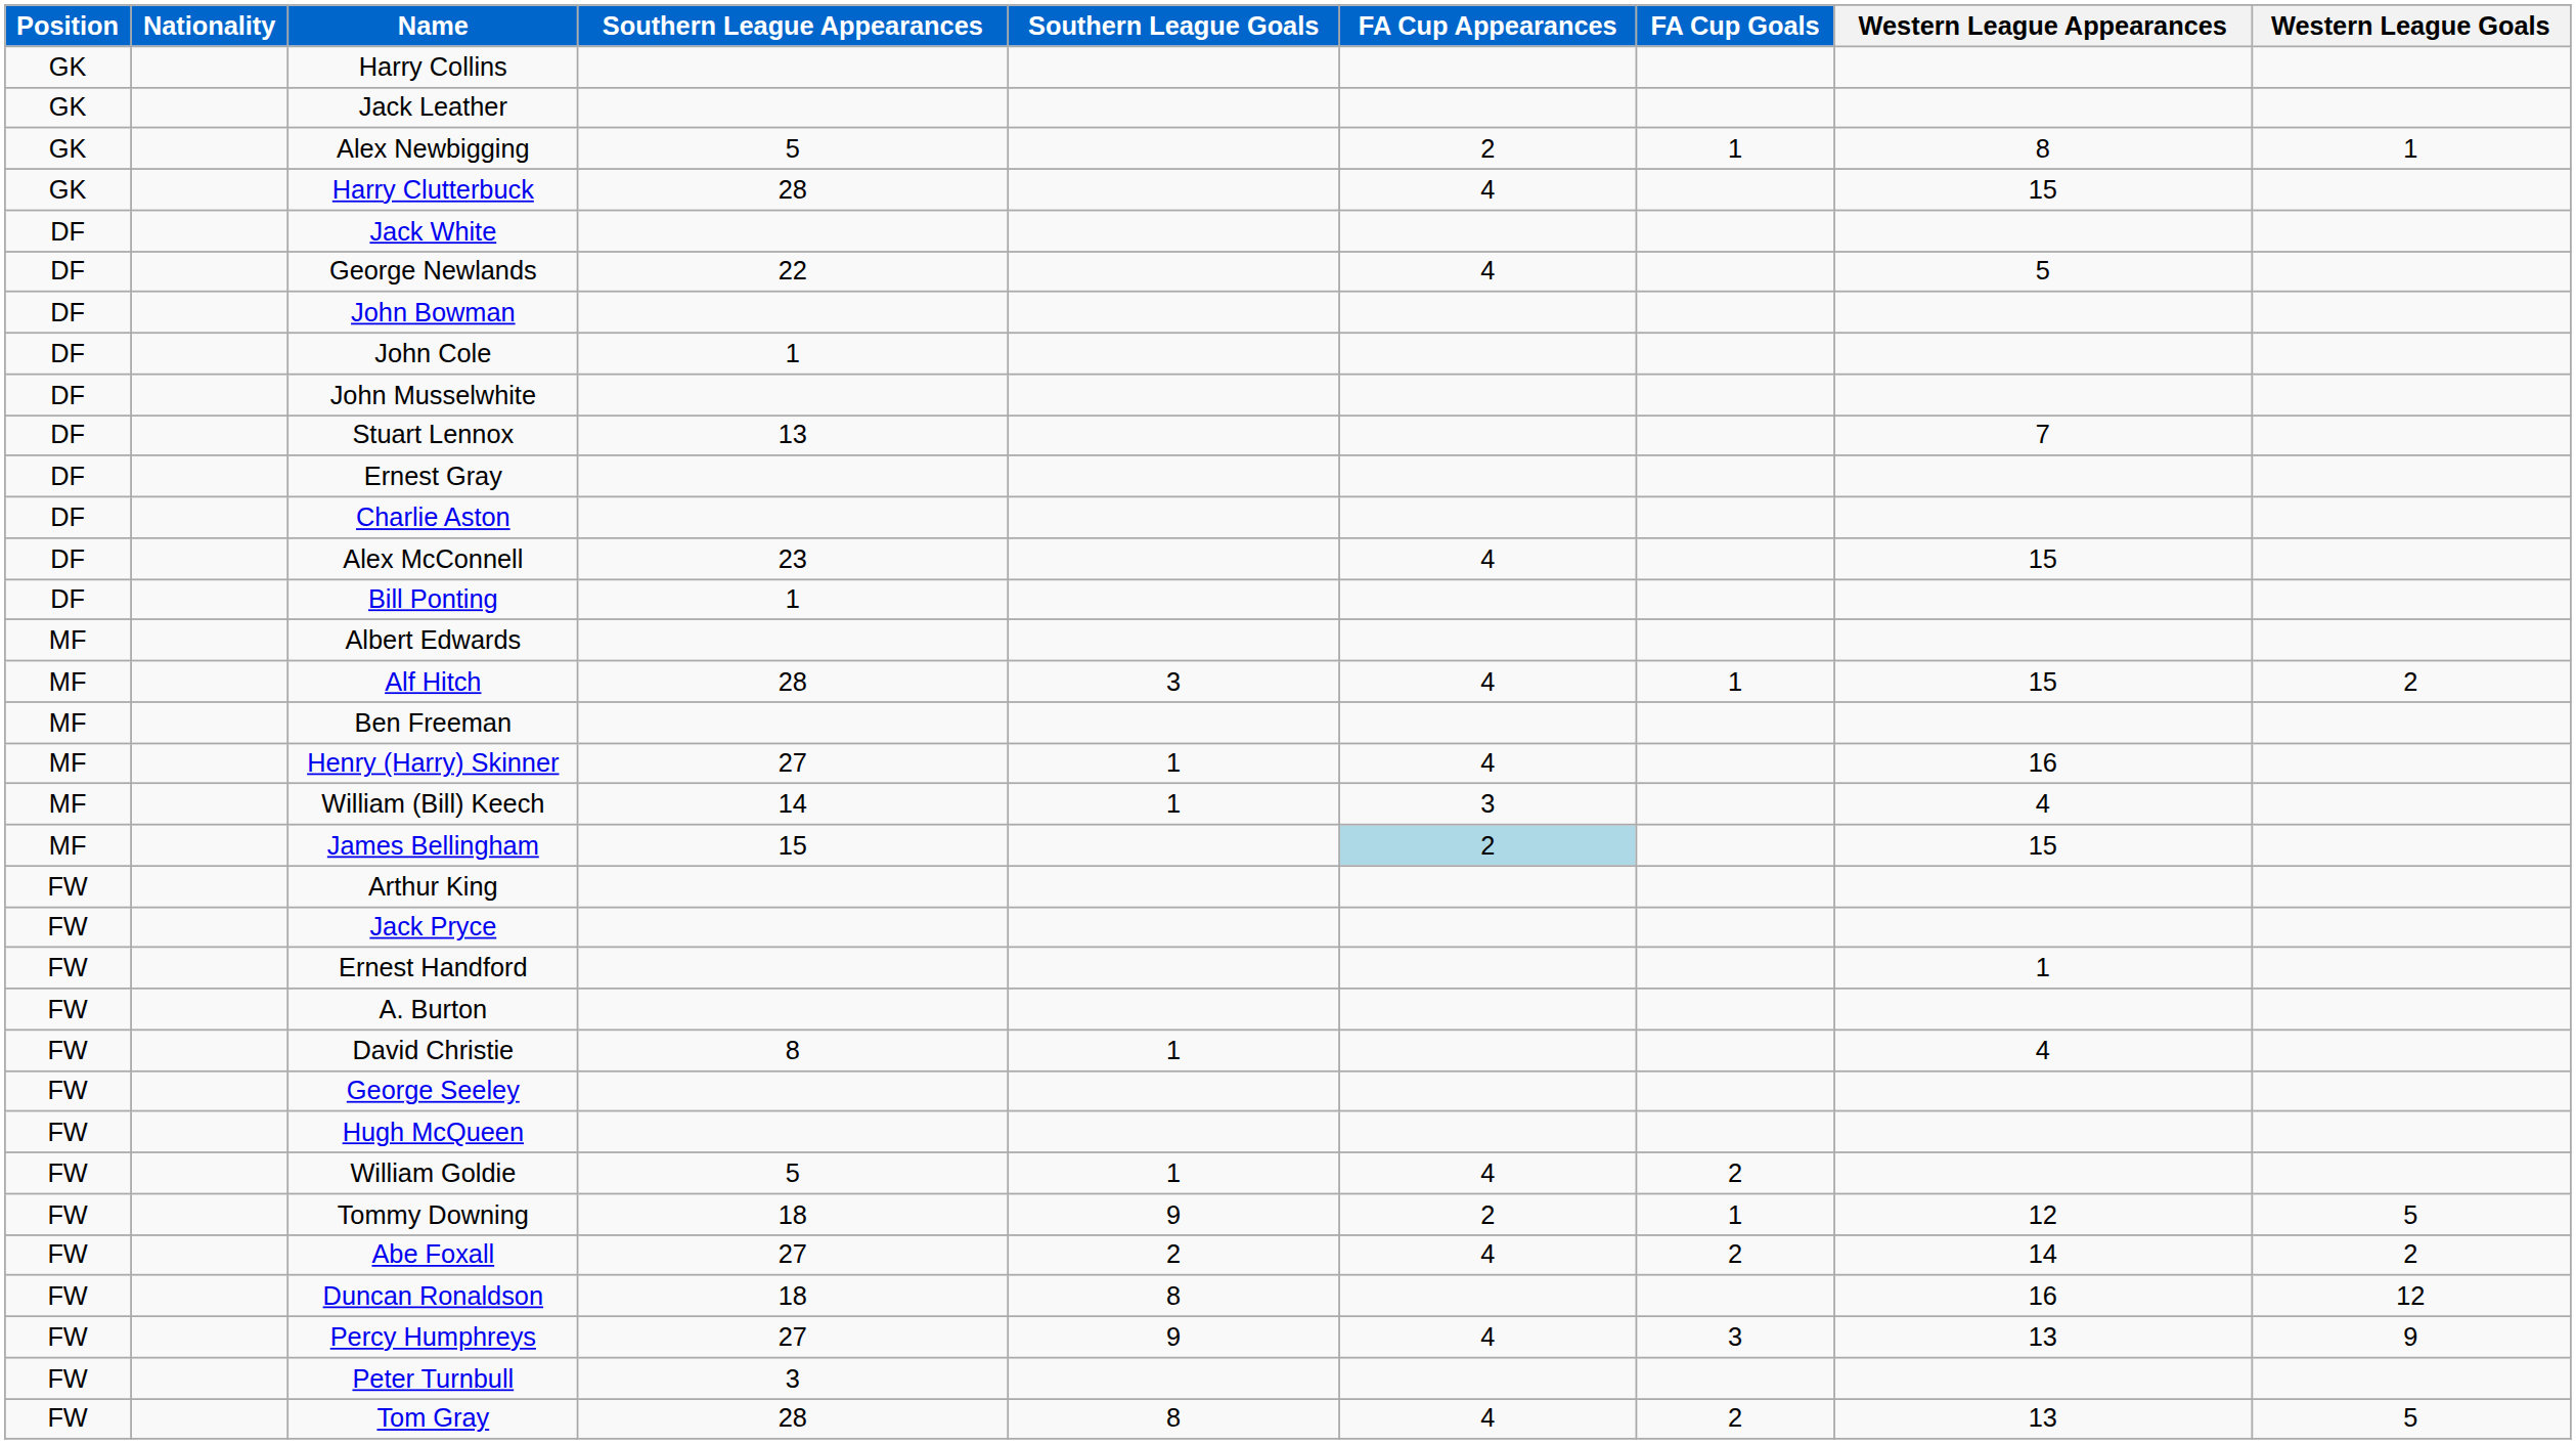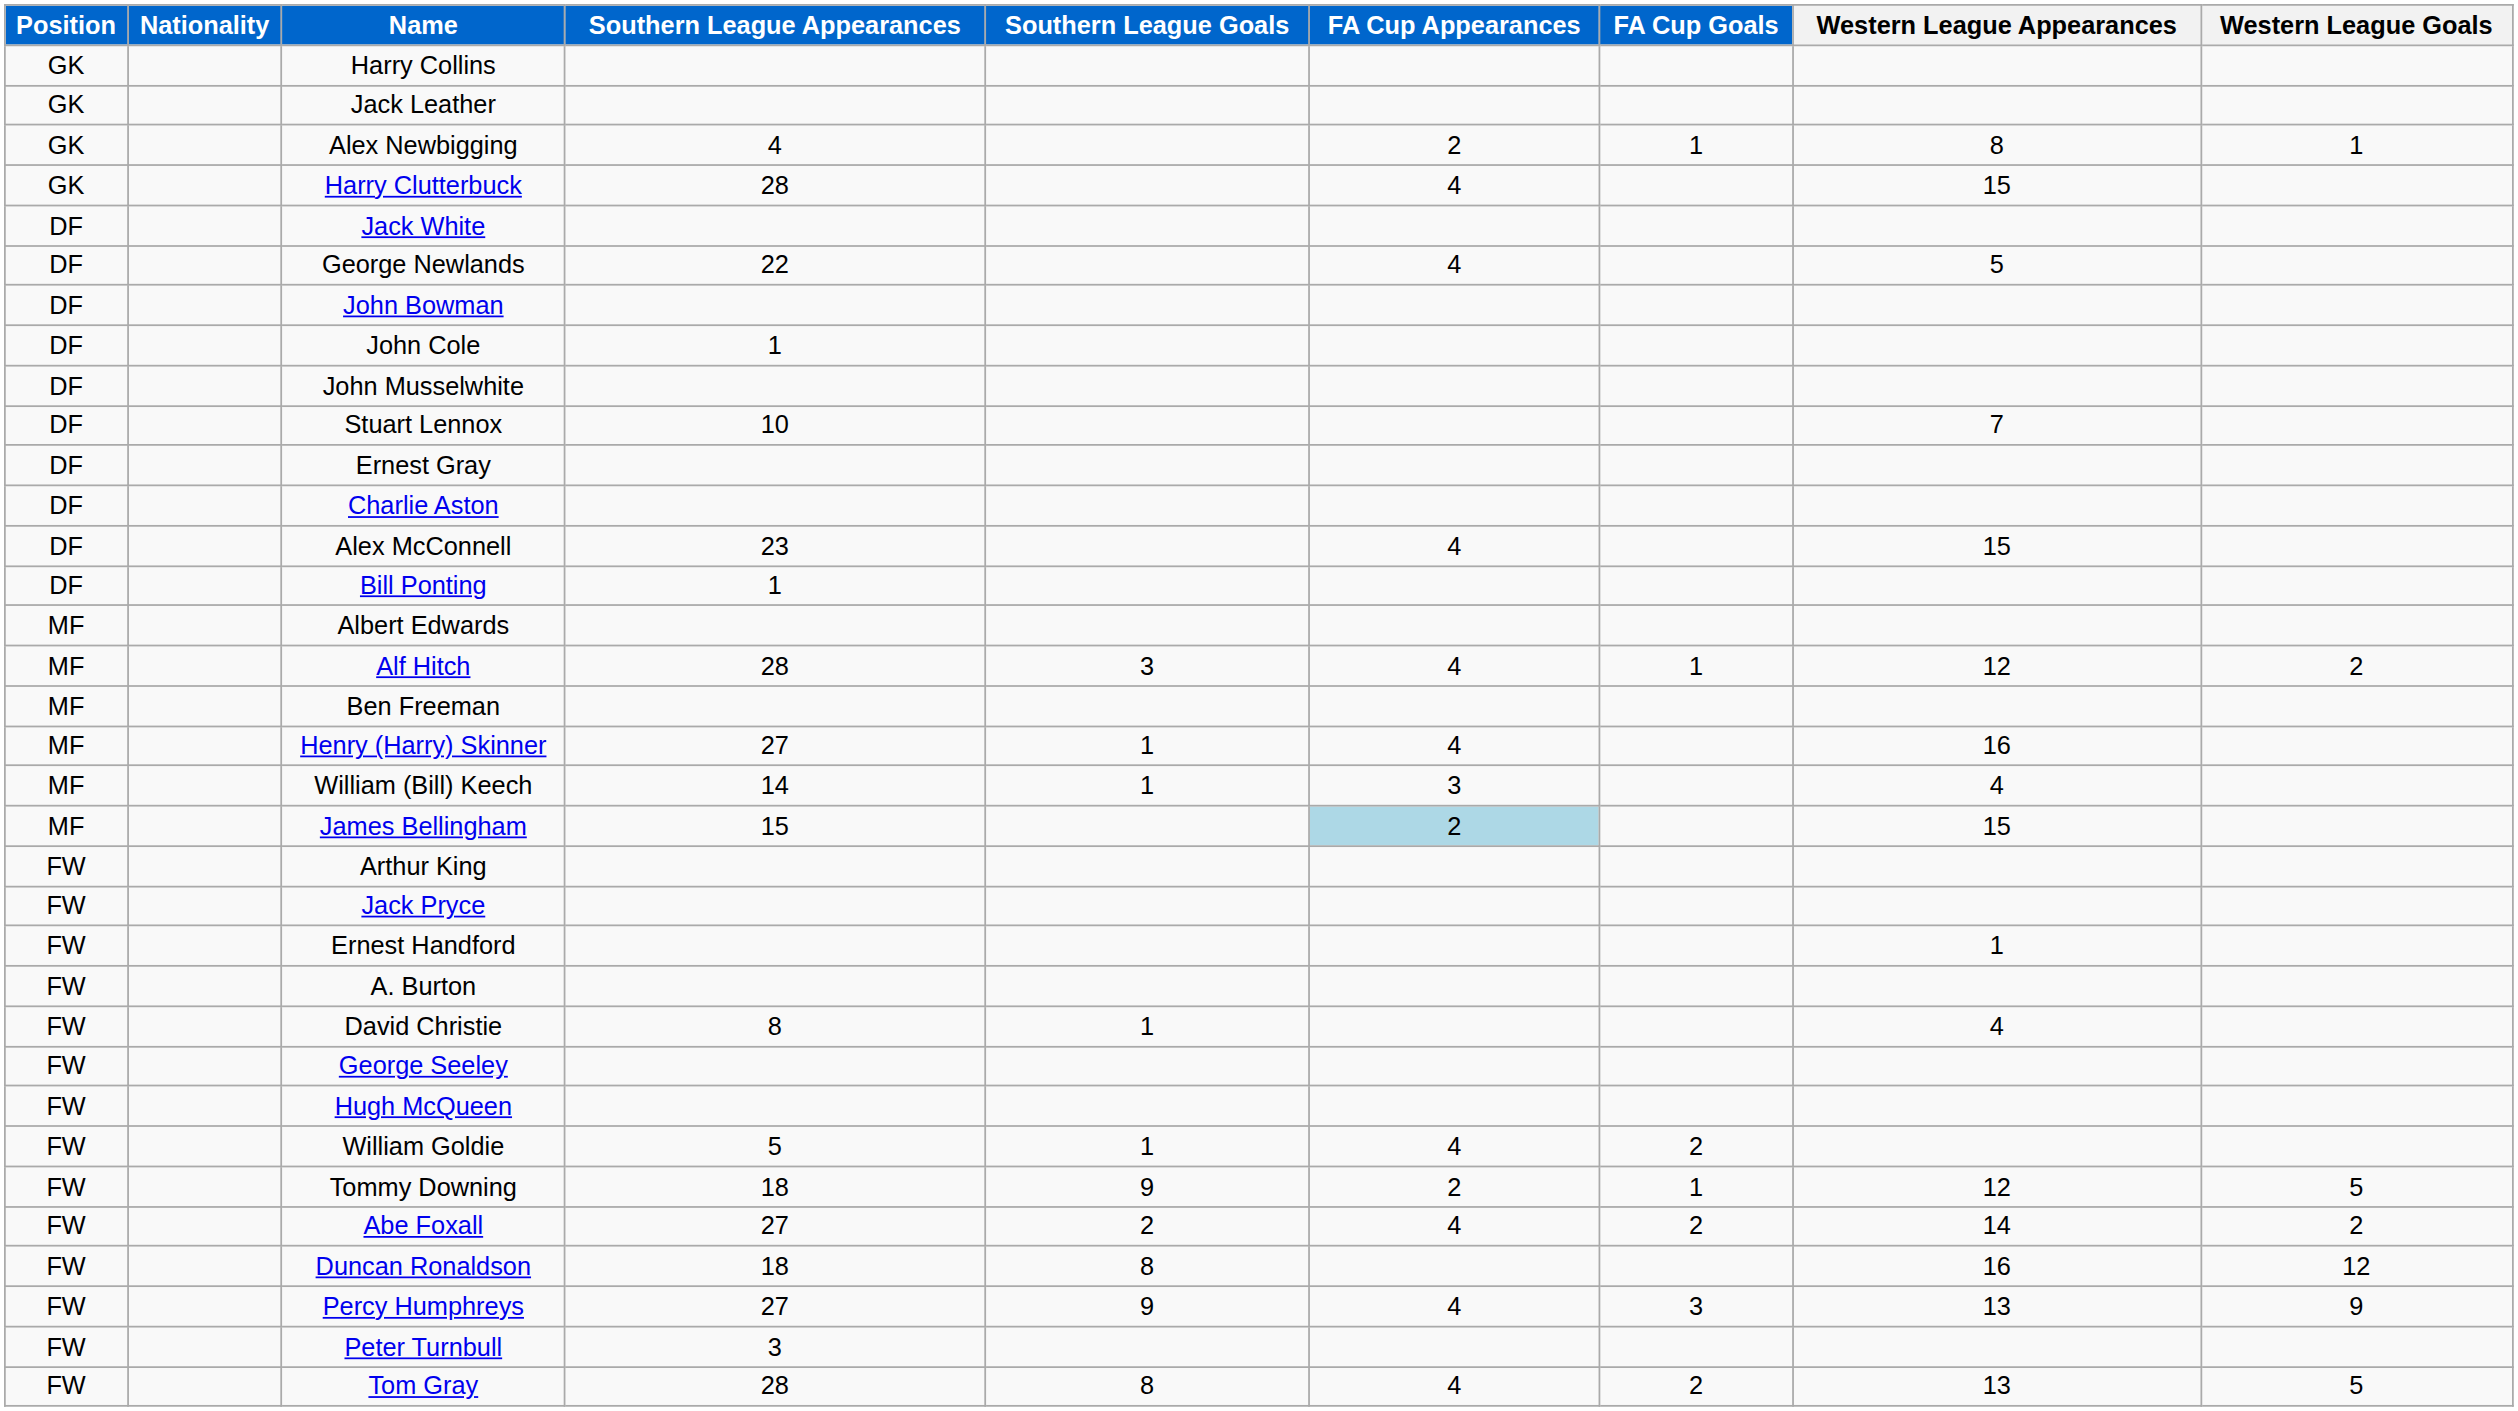Alex Newbigging | Southern League Appearances: 5 -> 4
Stuart Lennox | Southern League Appearances: 13 -> 10
Alf Hitch | Western League Appearances: 15 -> 12
